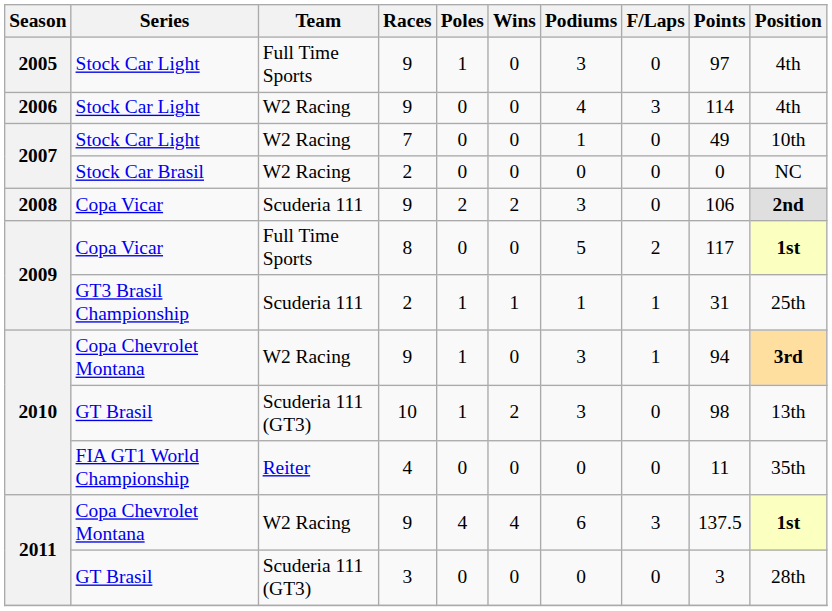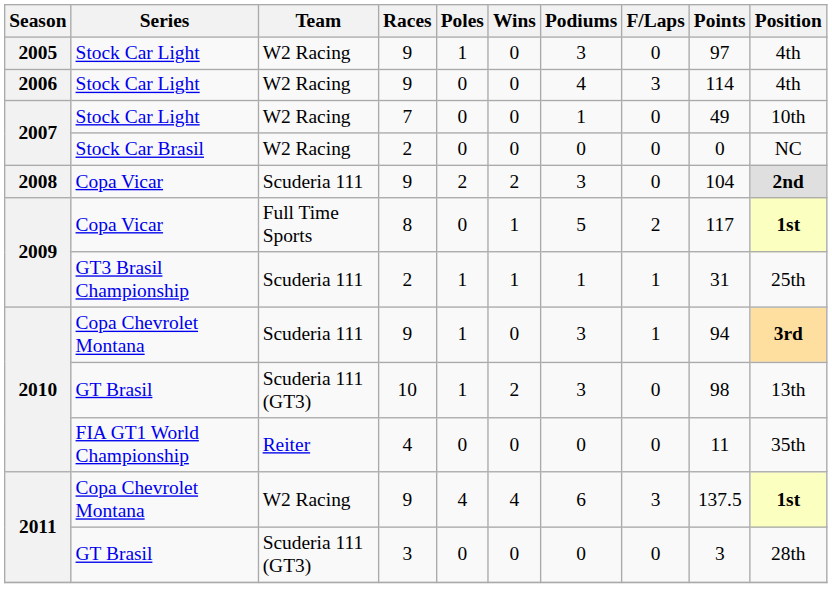2005 | Team: Full Time Sports -> W2 Racing
2008 | Points: 106 -> 104
2009 / Copa Vicar | Wins: 0 -> 1
2010 / Copa Chevrolet Montana | Team: W2 Racing -> Scuderia 111
